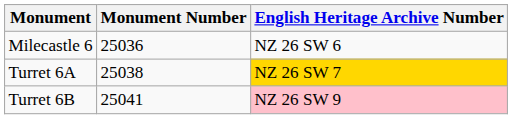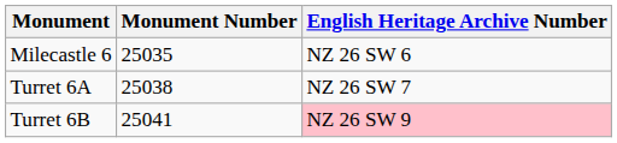Milecastle 6 | Monument Number: 25036 -> 25035
Turret 6A | English Heritage Archive Number: gold background -> no background
